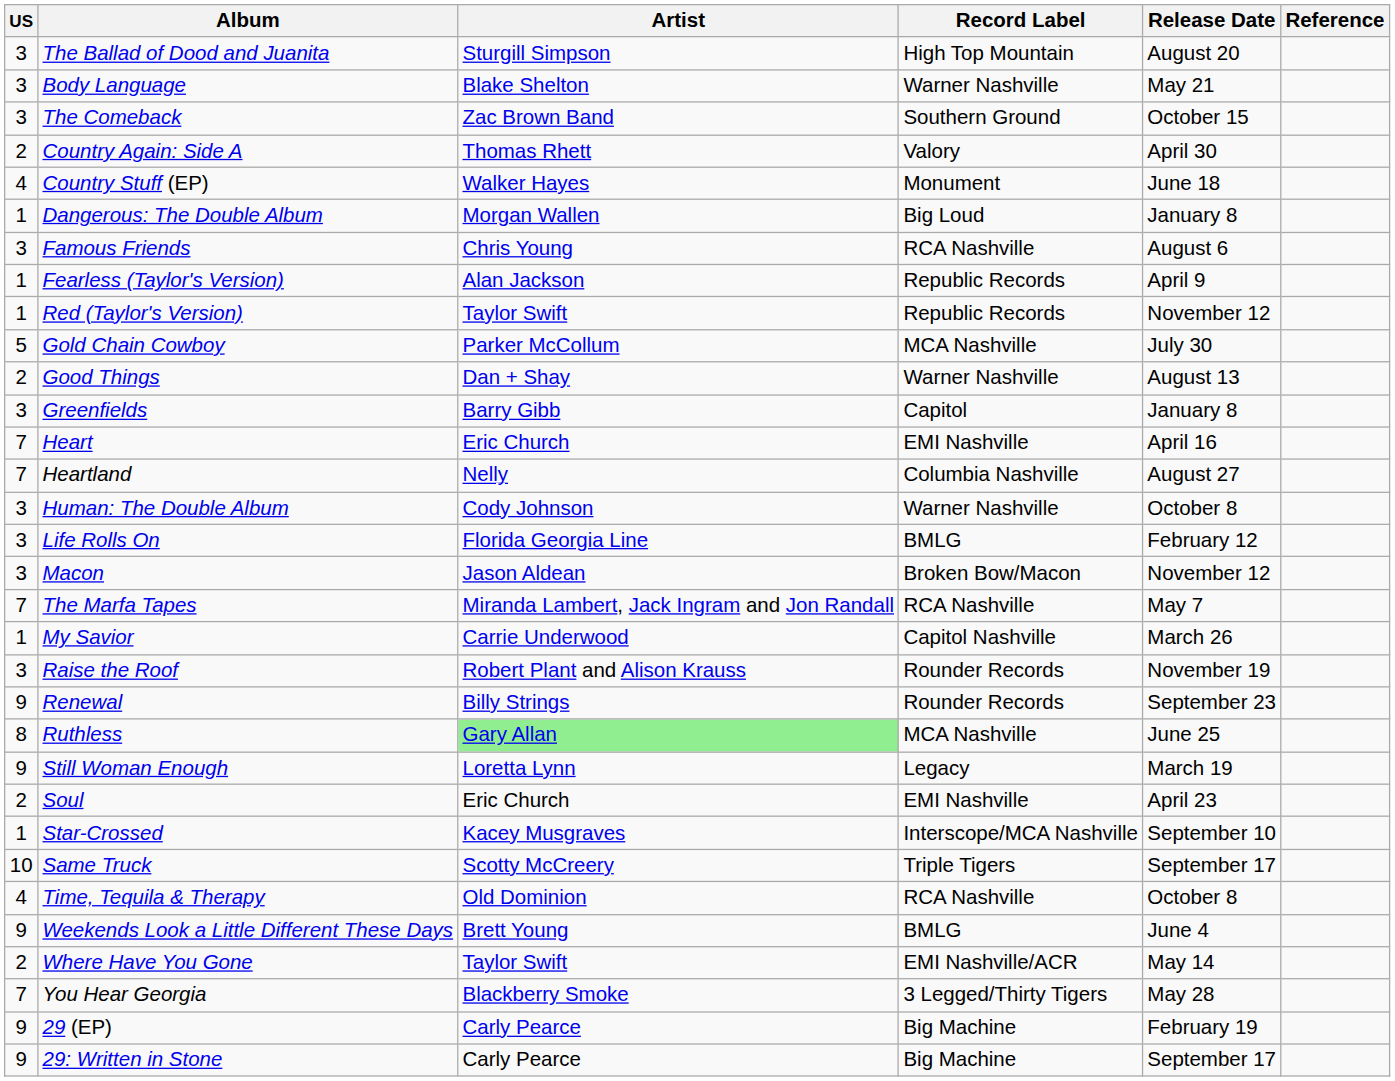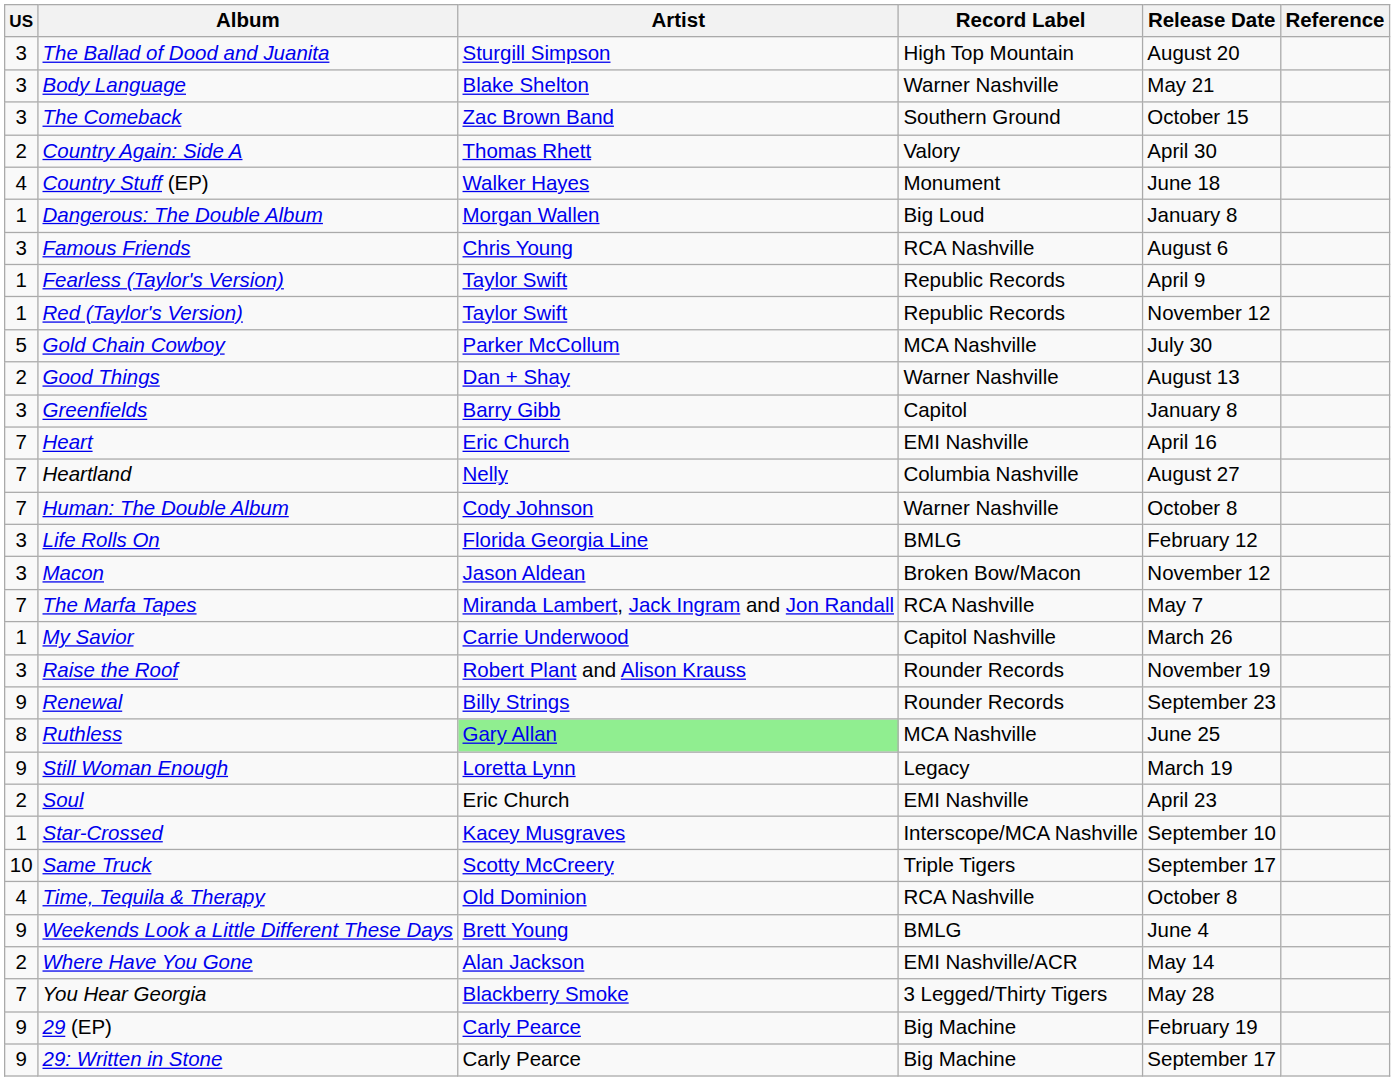Fearless (Taylor's Version) | Artist: Alan Jackson -> Taylor Swift
Human: The Double Album | US: 3 -> 7
Where Have You Gone | Artist: Taylor Swift -> Alan Jackson
